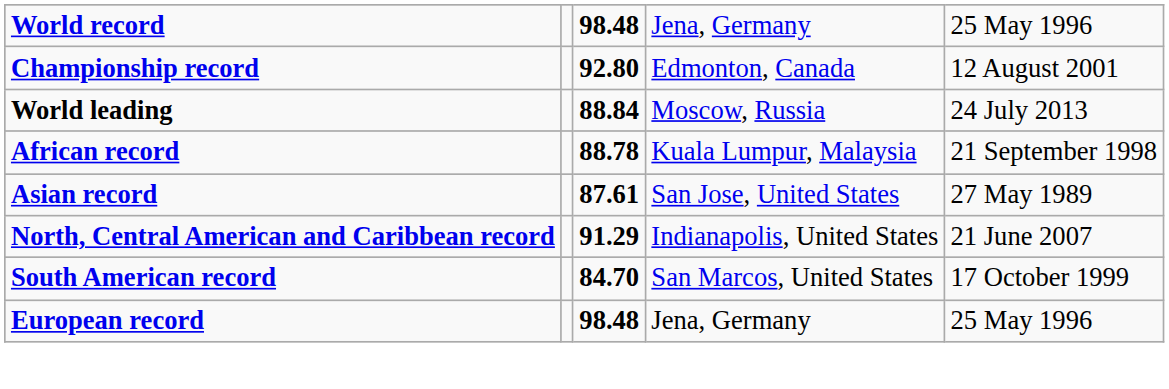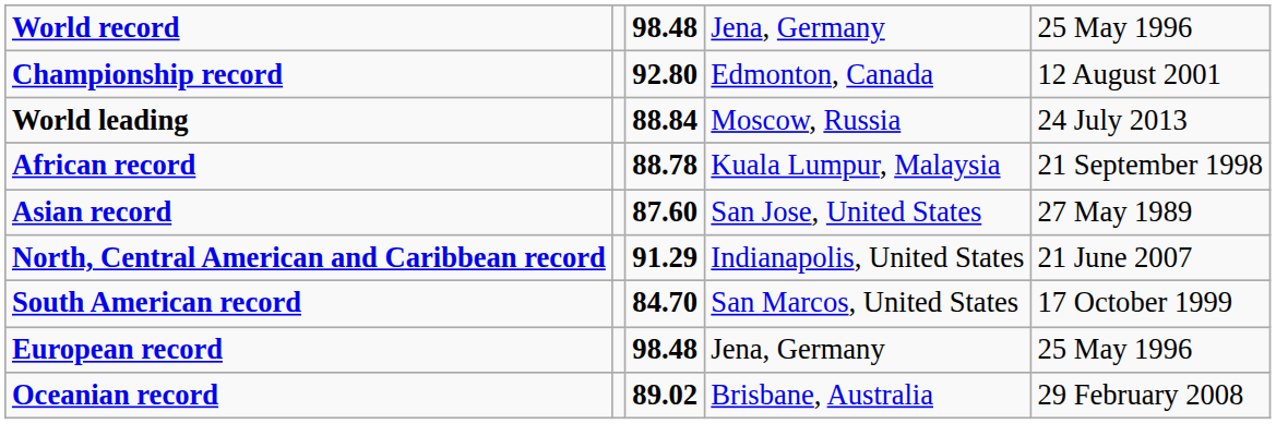Asian record | column 3: 87.61 -> 87.60
+ row: Oceanian record | 89.02 | Brisbane, Australia | 29 February 2008
